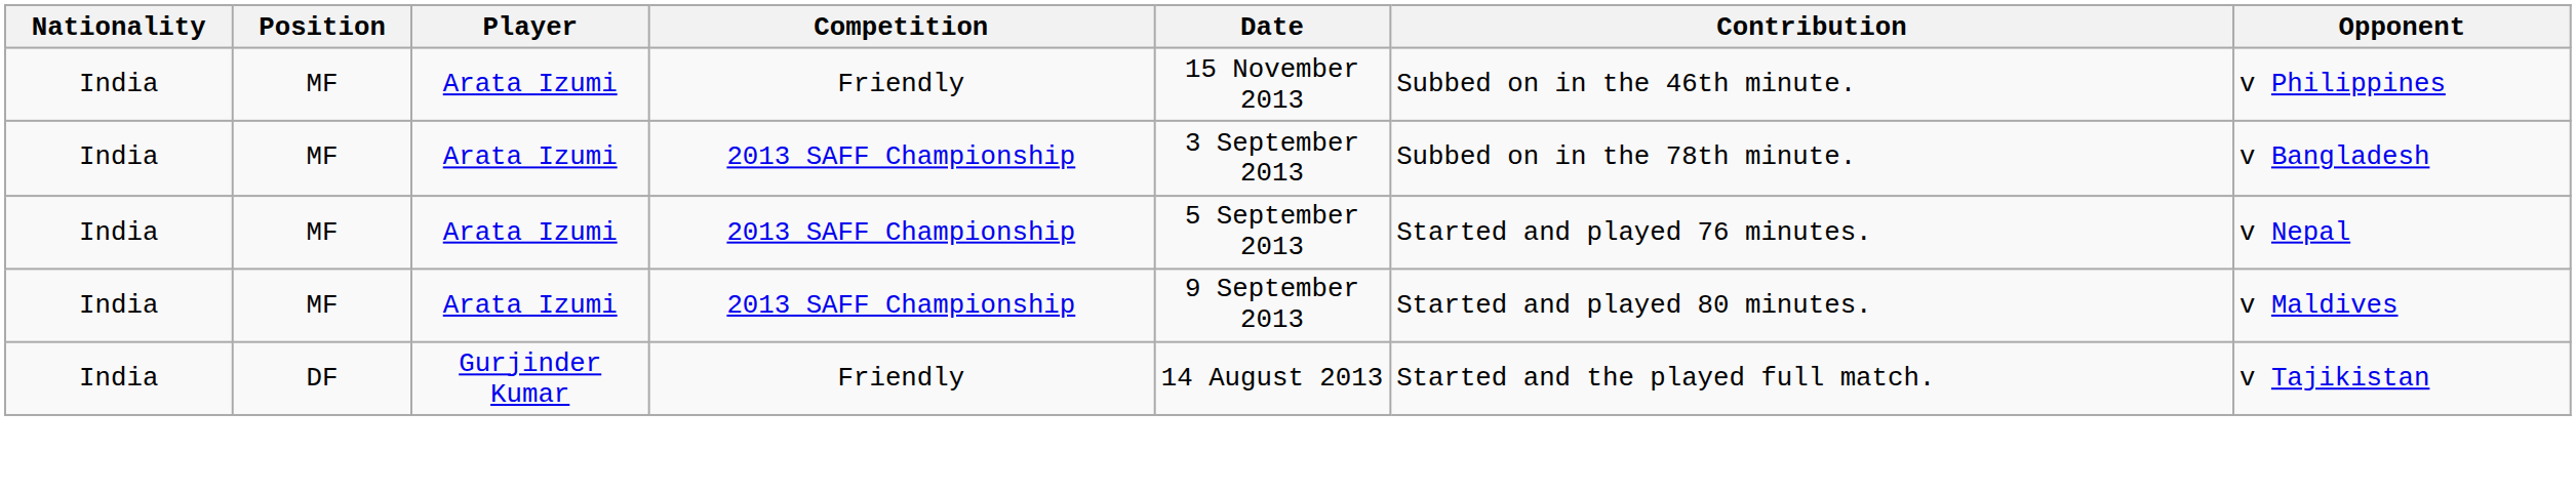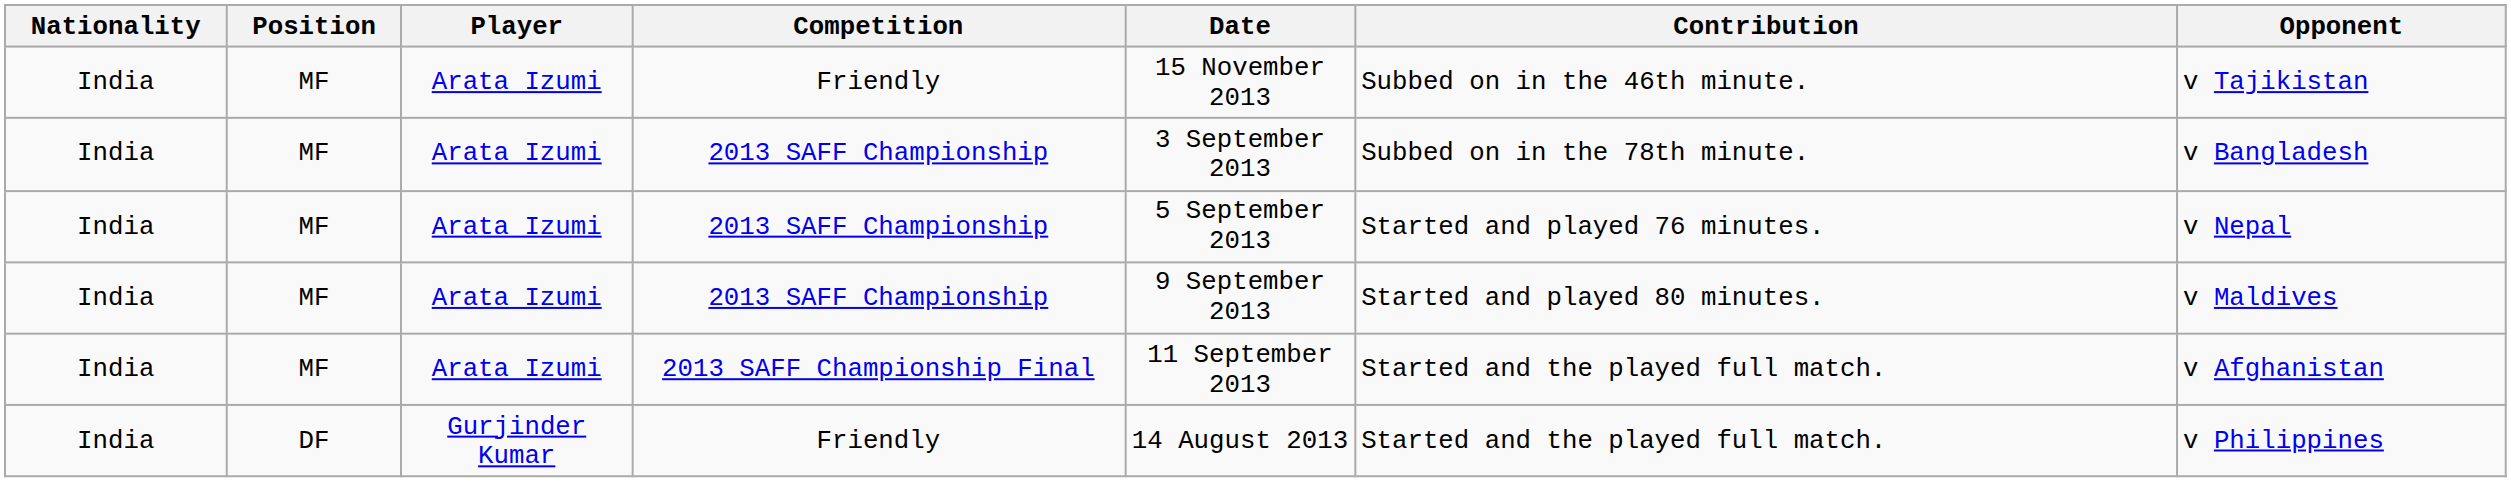MF / Friendly | Opponent: v Philippines -> v Tajikistan
+ row: India | MF | Arata Izumi | 2013 SAFF Championship Final | 11 September 2013 | Started and the played full match. | v Afghanistan
DF / Friendly | Opponent: v Tajikistan -> v Philippines
